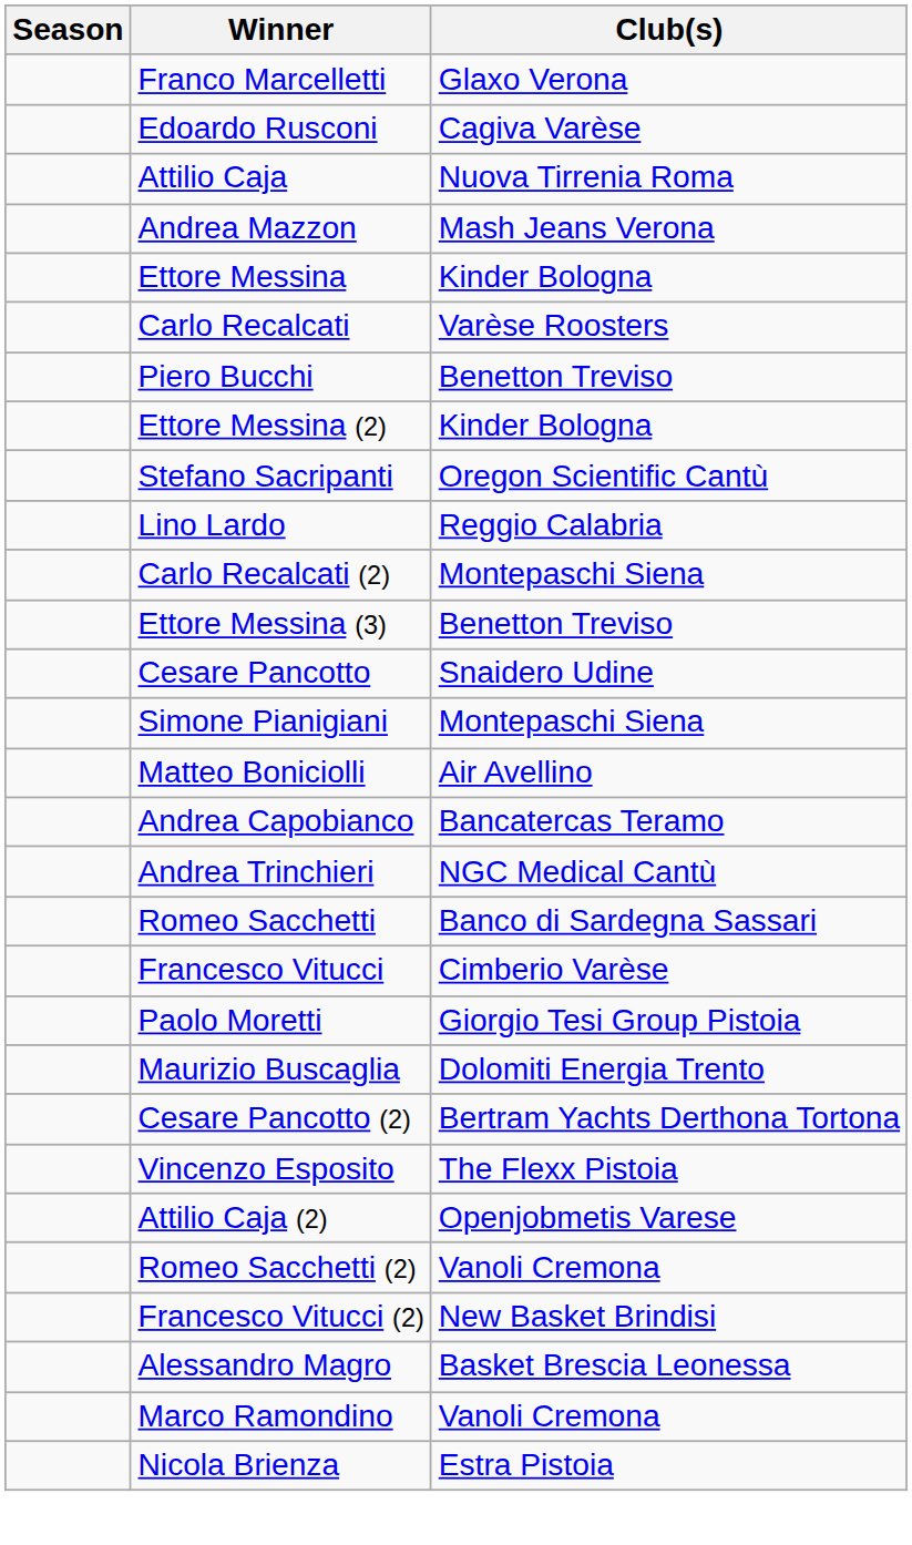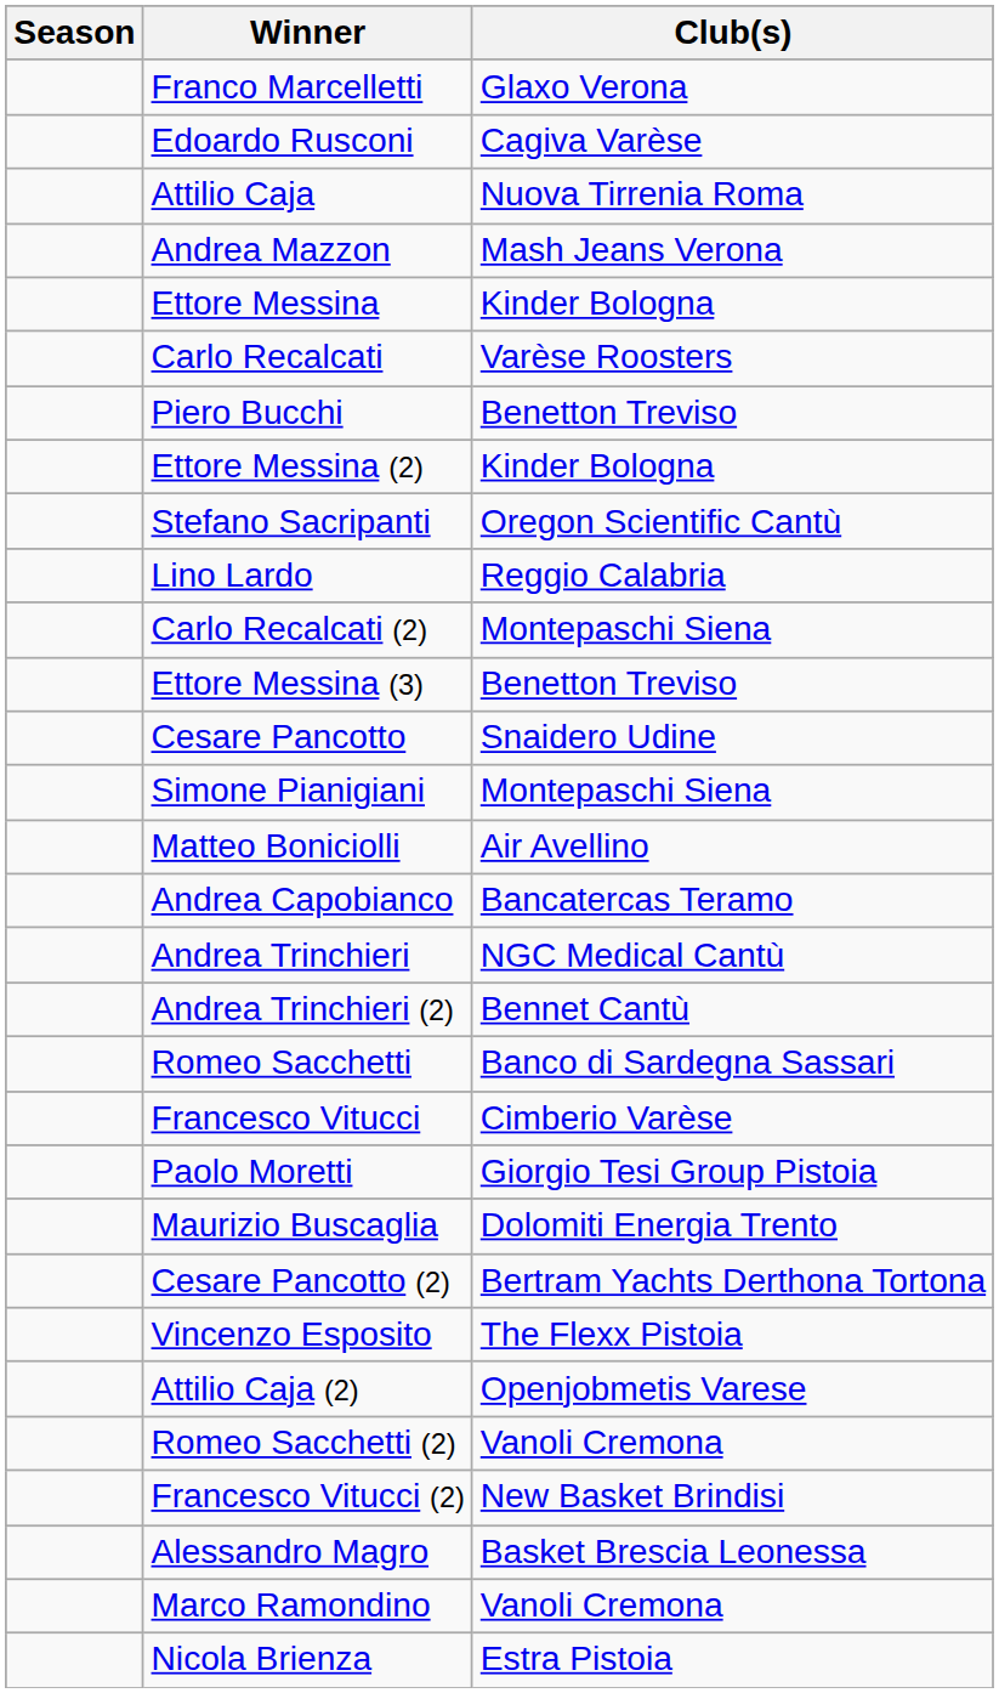+ row: Andrea Trinchieri (2) | Bennet Cantù
